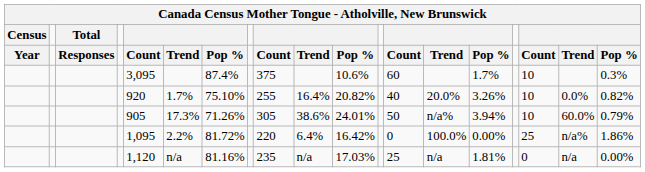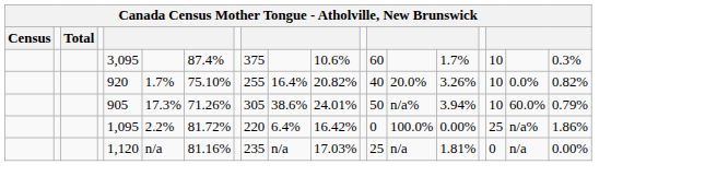- row: Year | Responses | Count | Trend | Pop % | Count | Trend | Pop % | Count | Trend | Pop % | Count | Trend | Pop %
